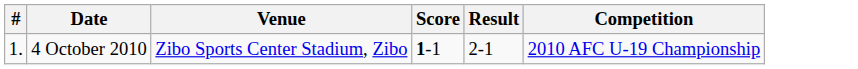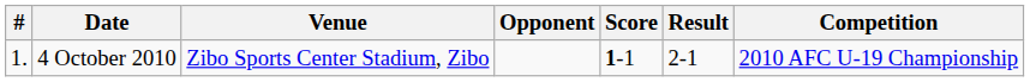+ column: Opponent
